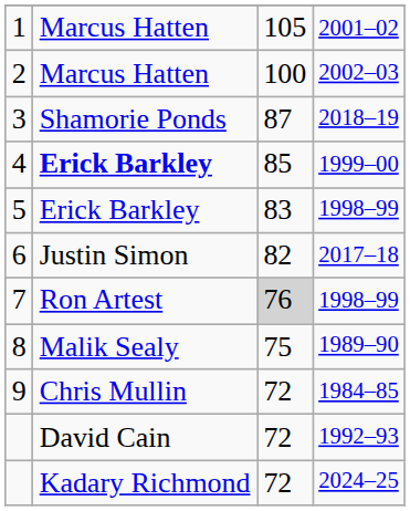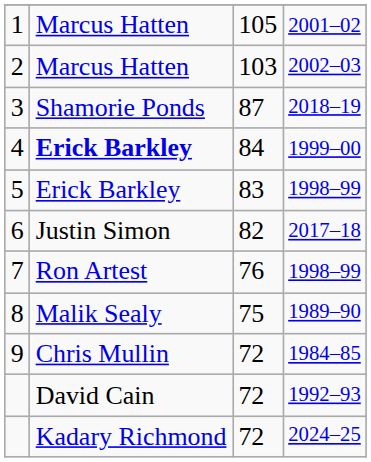2 | column 3: 100 -> 103
4 | column 3: 85 -> 84
7 | column 3: lightgrey background -> no background
